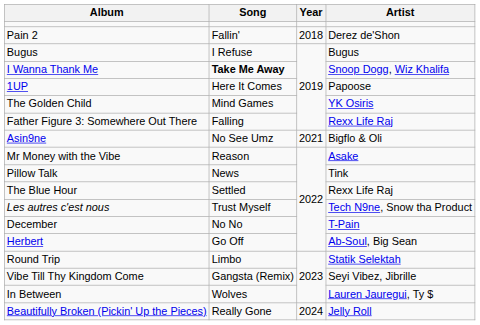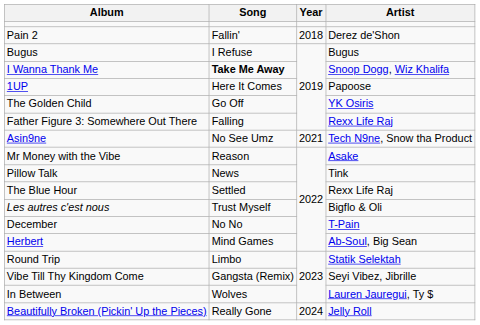The Golden Child | Song: Mind Games -> Go Off
Asin9ne | Artist: Bigflo & Oli -> Tech N9ne, Snow tha Product
Les autres c'est nous | Artist: Tech N9ne, Snow tha Product -> Bigflo & Oli
Herbert | Song: Go Off -> Mind Games
